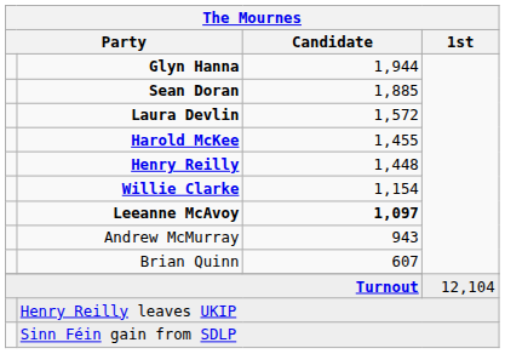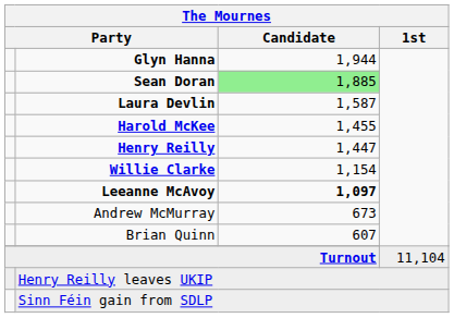Sean Doran | The Mournes / Candidate: no background -> lightgreen background
Laura Devlin | The Mournes / Candidate: 1,572 -> 1,587
Henry Reilly | The Mournes / Candidate: 1,448 -> 1,447
Andrew McMurray | The Mournes / Candidate: 943 -> 673
Turnout | The Mournes / 1st: 12,104 -> 11,104
